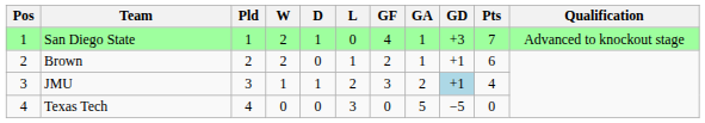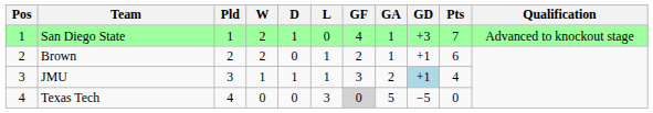JMU | L: 2 -> 1
Texas Tech | GF: no background -> lightgrey background
